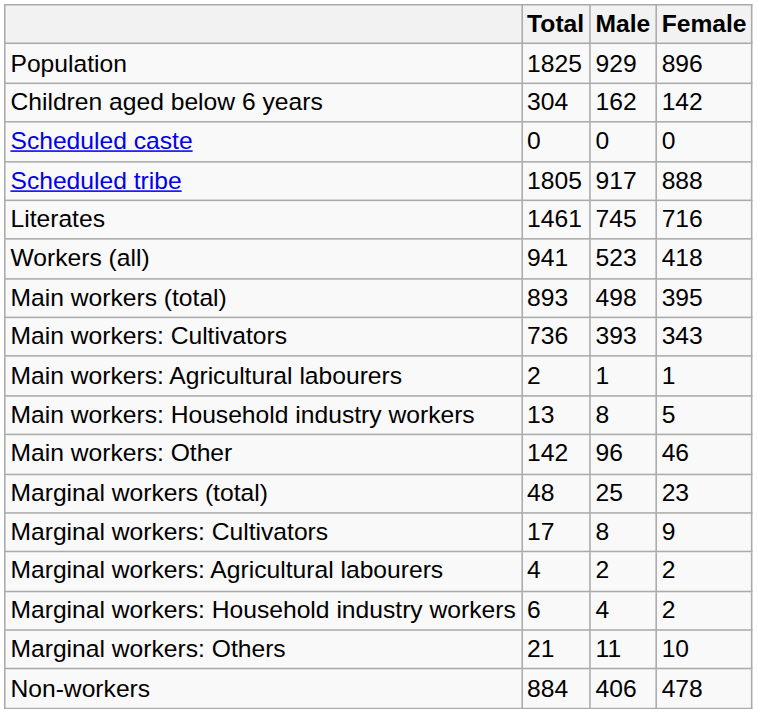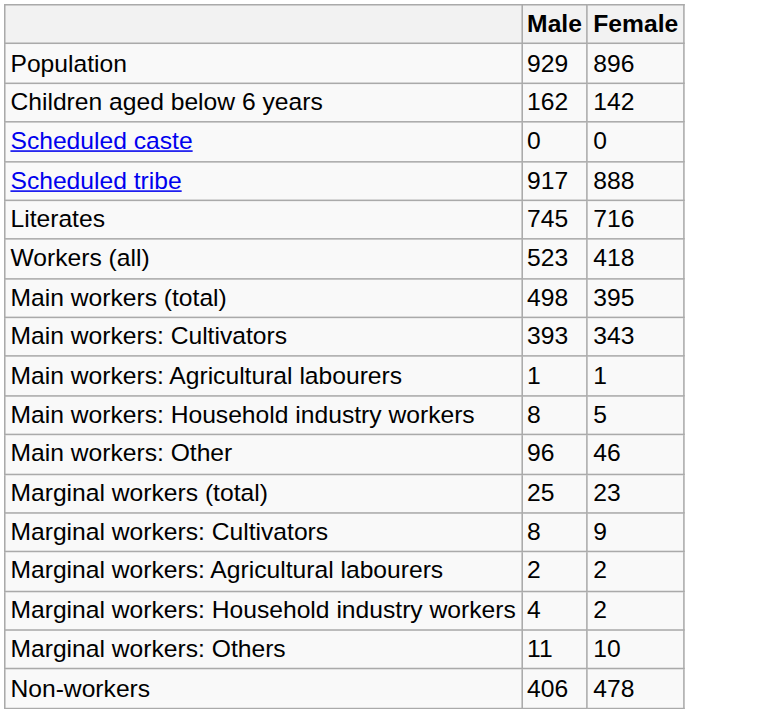- column: Total | 1825 | 304 | 0 | 1805 | 1461 | 941 | 893 | 736 | 2 | 13 | 142 | 48 | 17 | 4 | 6 | 21 | 884
